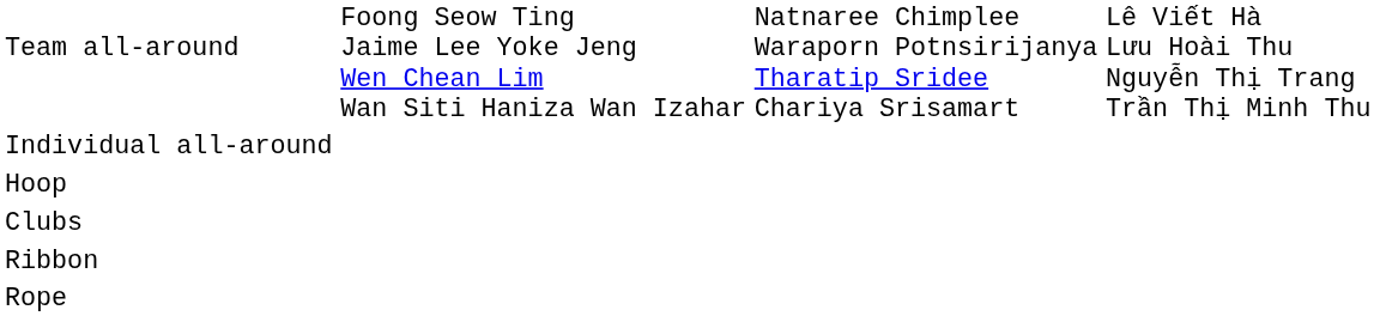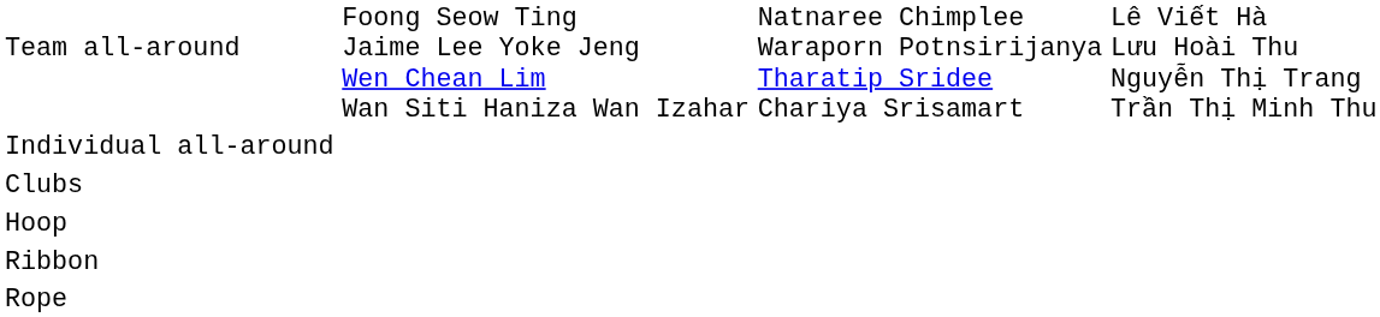rows swapped: Clubs <-> Hoop
